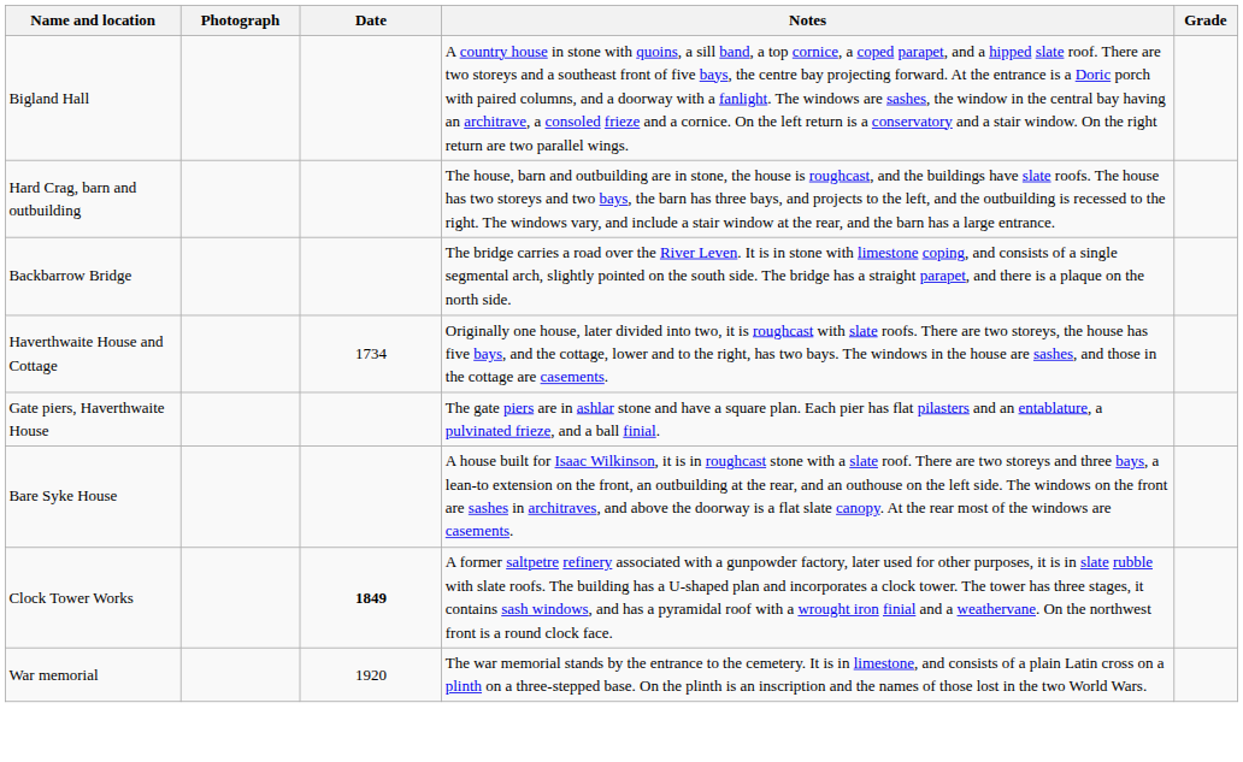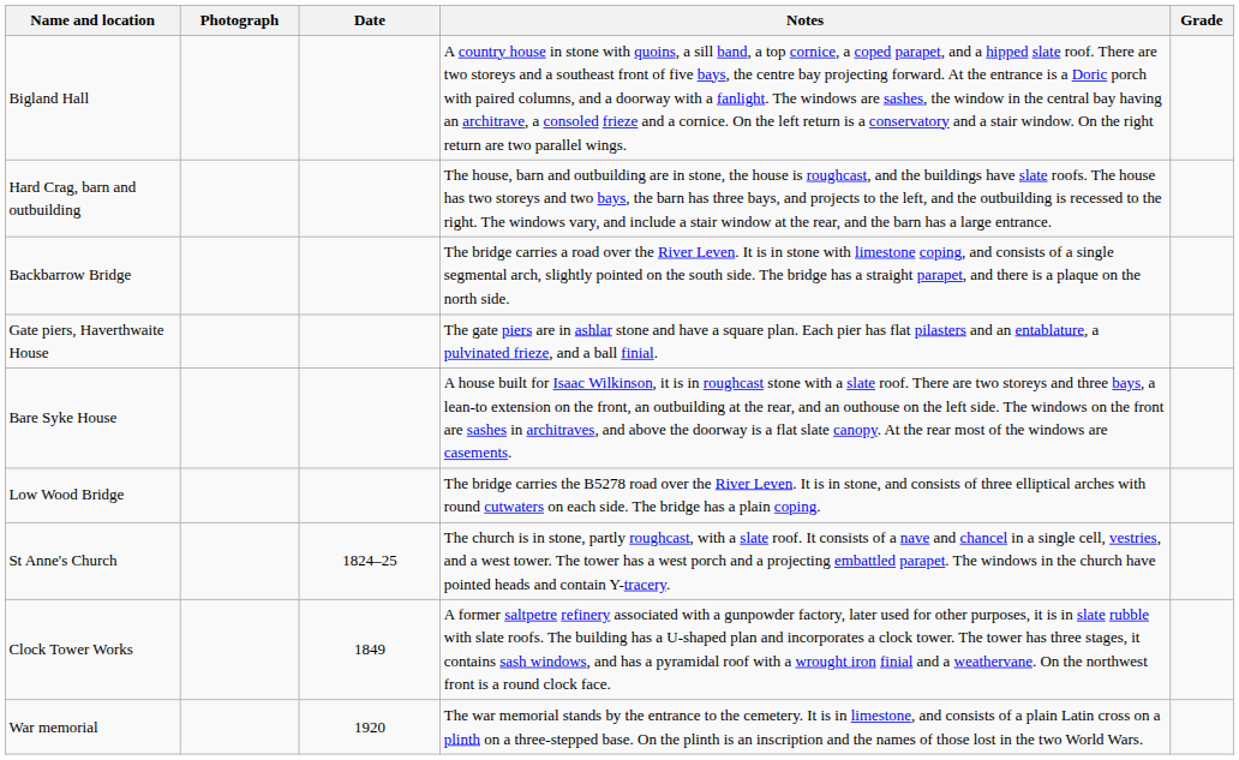- row: Haverthwaite House and Cottage | 1734 | Originally one house, later divided into two, it is roughcast with slate roofs. There are two storeys, the house has five bays, and the cottage, lower and to the right, has two bays. The windows in the house are sashes, and those in the cottage are casements.
+ row: Low Wood Bridge | The bridge carries the B5278 road over the River Leven. It is in stone, and consists of three elliptical arches with round cutwaters on each side. The bridge has a plain coping.
+ row: St Anne's Church | 1824–25 | The church is in stone, partly roughcast, with a slate roof. It consists of a nave and chancel in a single cell, vestries, and a west tower. The tower has a west porch and a projecting embattled parapet. The windows in the church have pointed heads and contain Y-tracery.
Clock Tower Works | Date: bold -> normal
